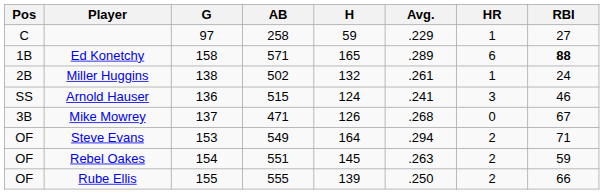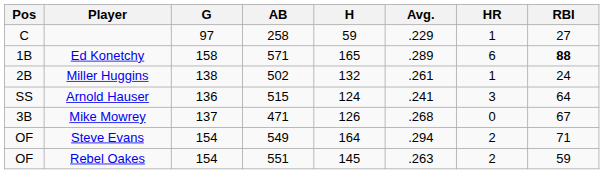Arnold Hauser | RBI: 46 -> 64
Steve Evans | G: 153 -> 154
- row: OF | Rube Ellis | 155 | 555 | 139 | .250 | 2 | 66
